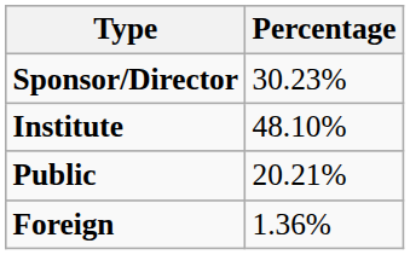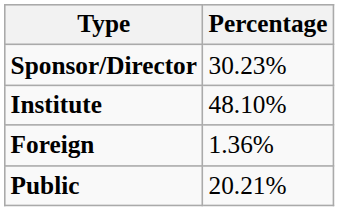rows swapped: Foreign <-> Public
